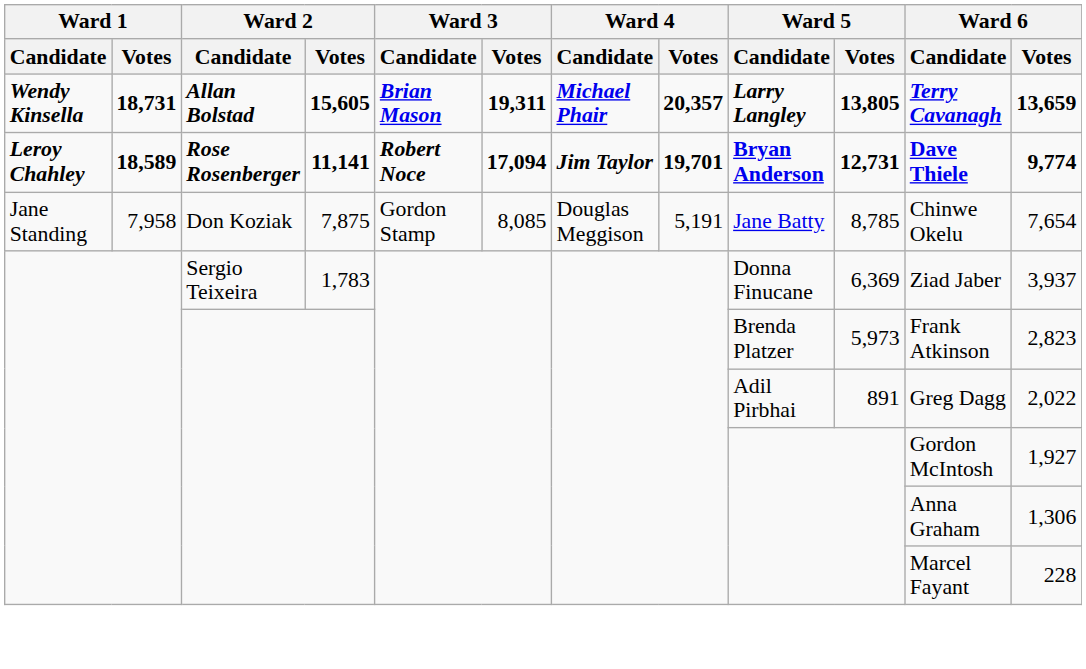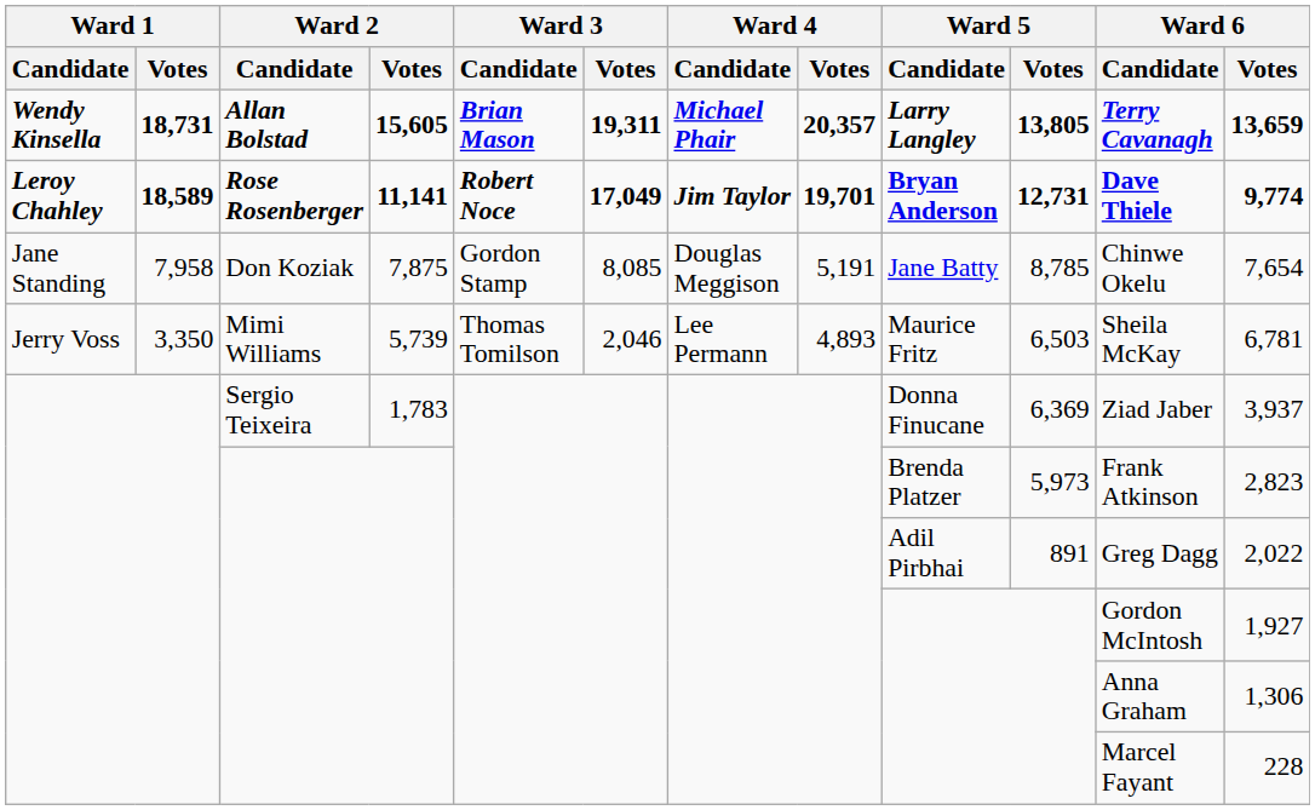Rose Rosenberger | Ward 3 / Votes: 17,094 -> 17,049
+ row: Jerry Voss | 3,350 | Mimi Williams | 5,739 | Thomas Tomilson | 2,046 | Lee Permann | 4,893 | Maurice Fritz | 6,503 | Sheila McKay | 6,781
